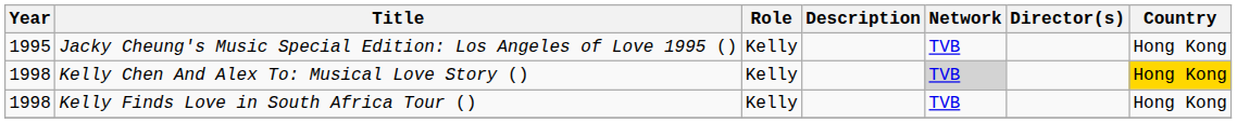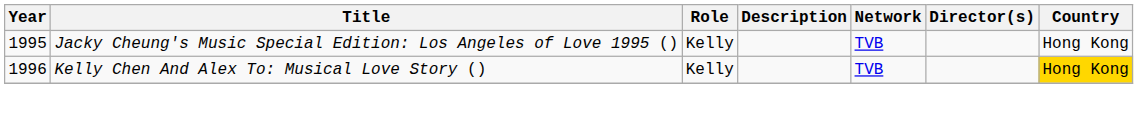Kelly Chen And Alex To: Musical Love Story () | Year: 1998 -> 1996
Kelly Chen And Alex To: Musical Love Story () | Network: lightgrey background -> no background
- row: 1998 | Kelly Finds Love in South Africa Tour () | Kelly | TVB | Hong Kong
